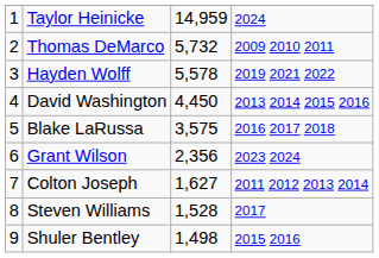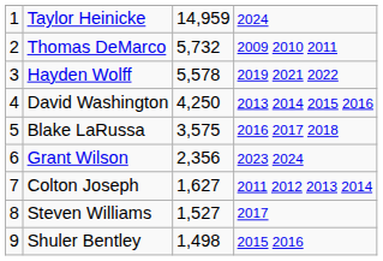David Washington | column 3: 4,450 -> 4,250
Steven Williams | column 3: 1,528 -> 1,527
